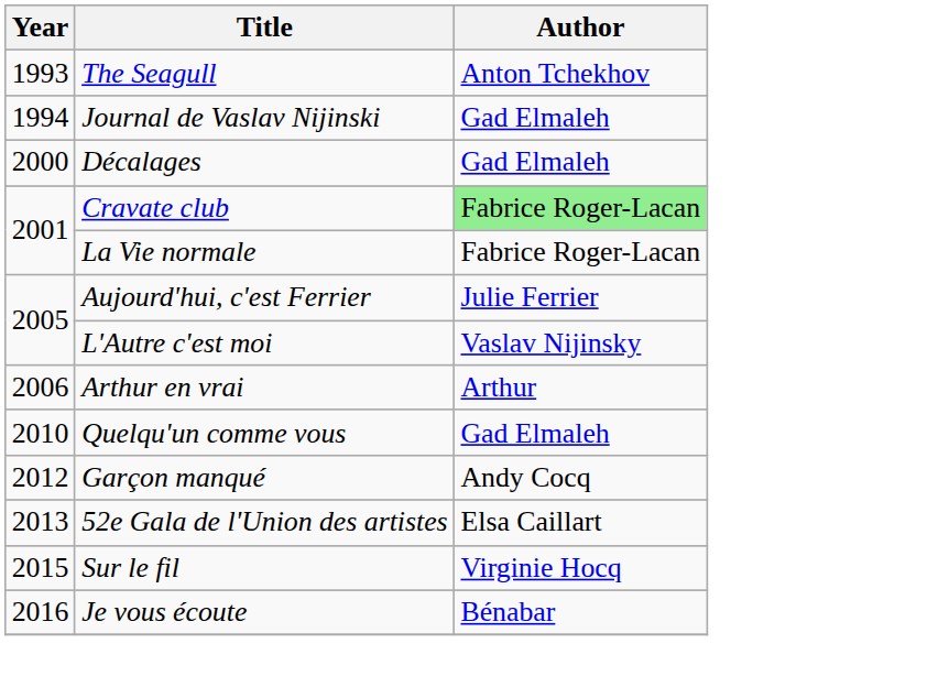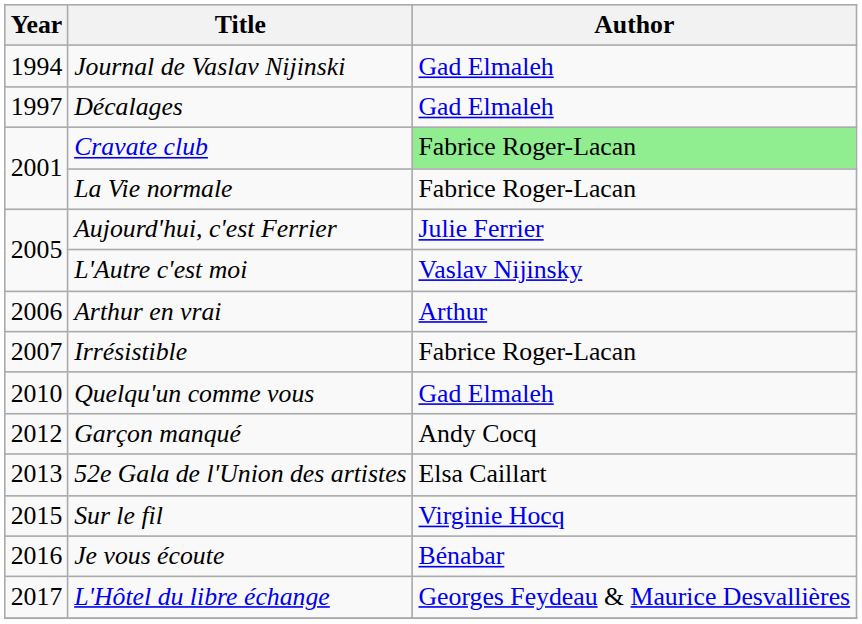- row: 1993 | The Seagull | Anton Tchekhov
Décalages | Year: 2000 -> 1997
+ row: 2007 | Irrésistible | Fabrice Roger-Lacan
+ row: 2017 | L'Hôtel du libre échange | Georges Feydeau & Maurice Desvallières
